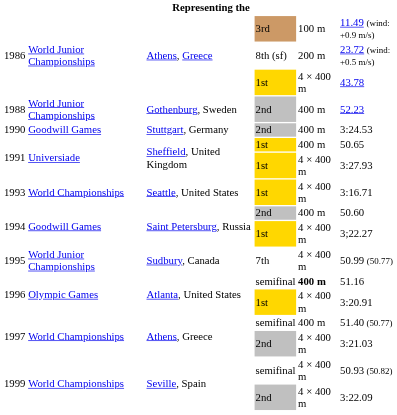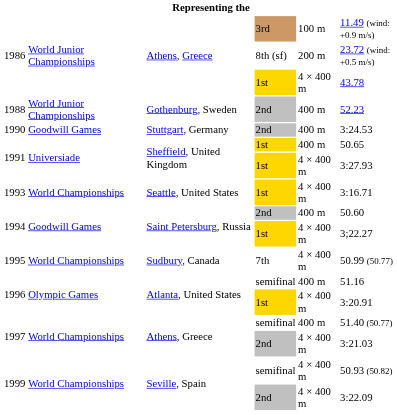1995 | column 2: World Junior Championships -> World Championships
1996 / semifinal | column 5: bold -> normal
